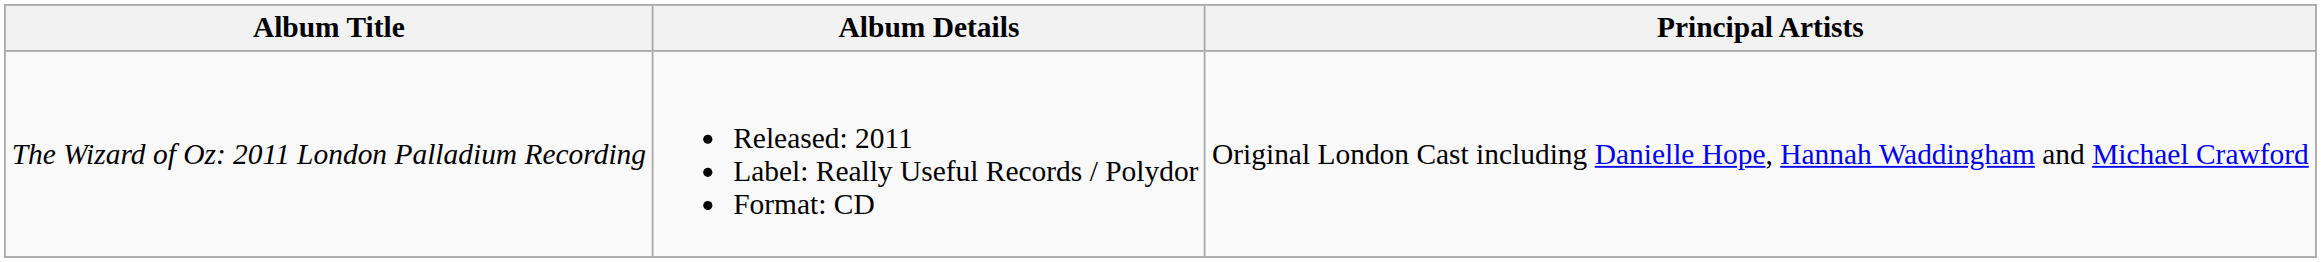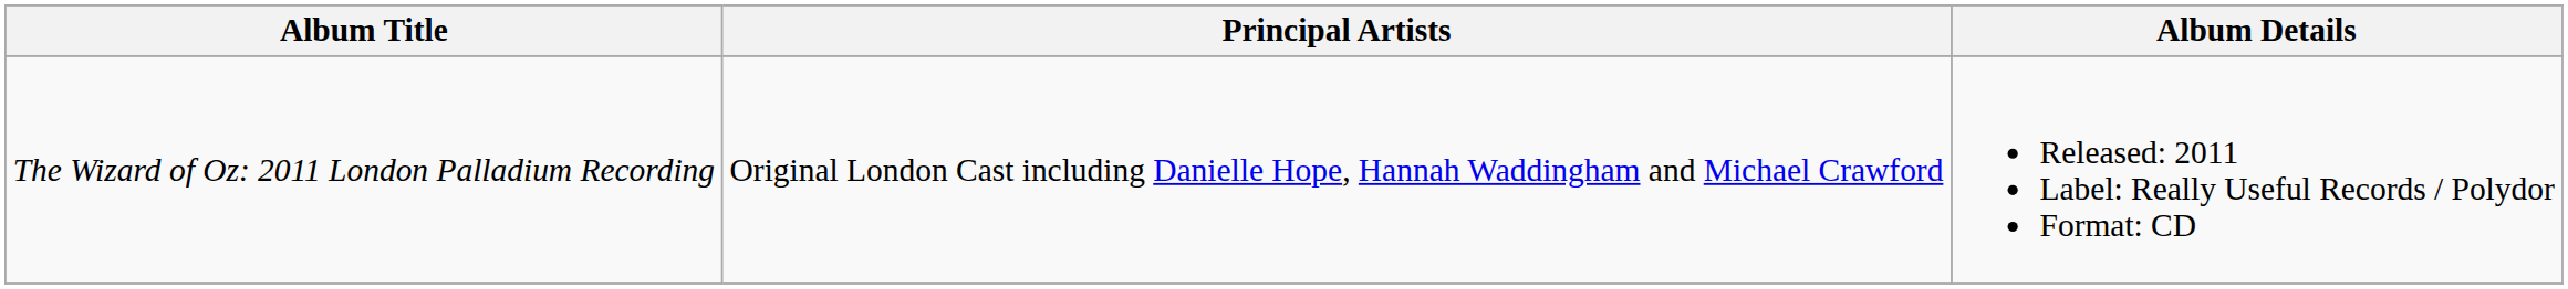columns swapped: Principal Artists <-> Album Details
